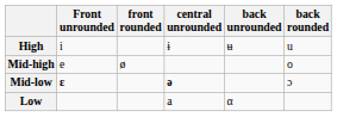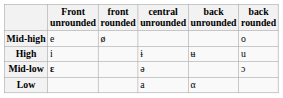rows swapped: High <-> Mid-high
Mid-low | central unrounded: bold -> normal
